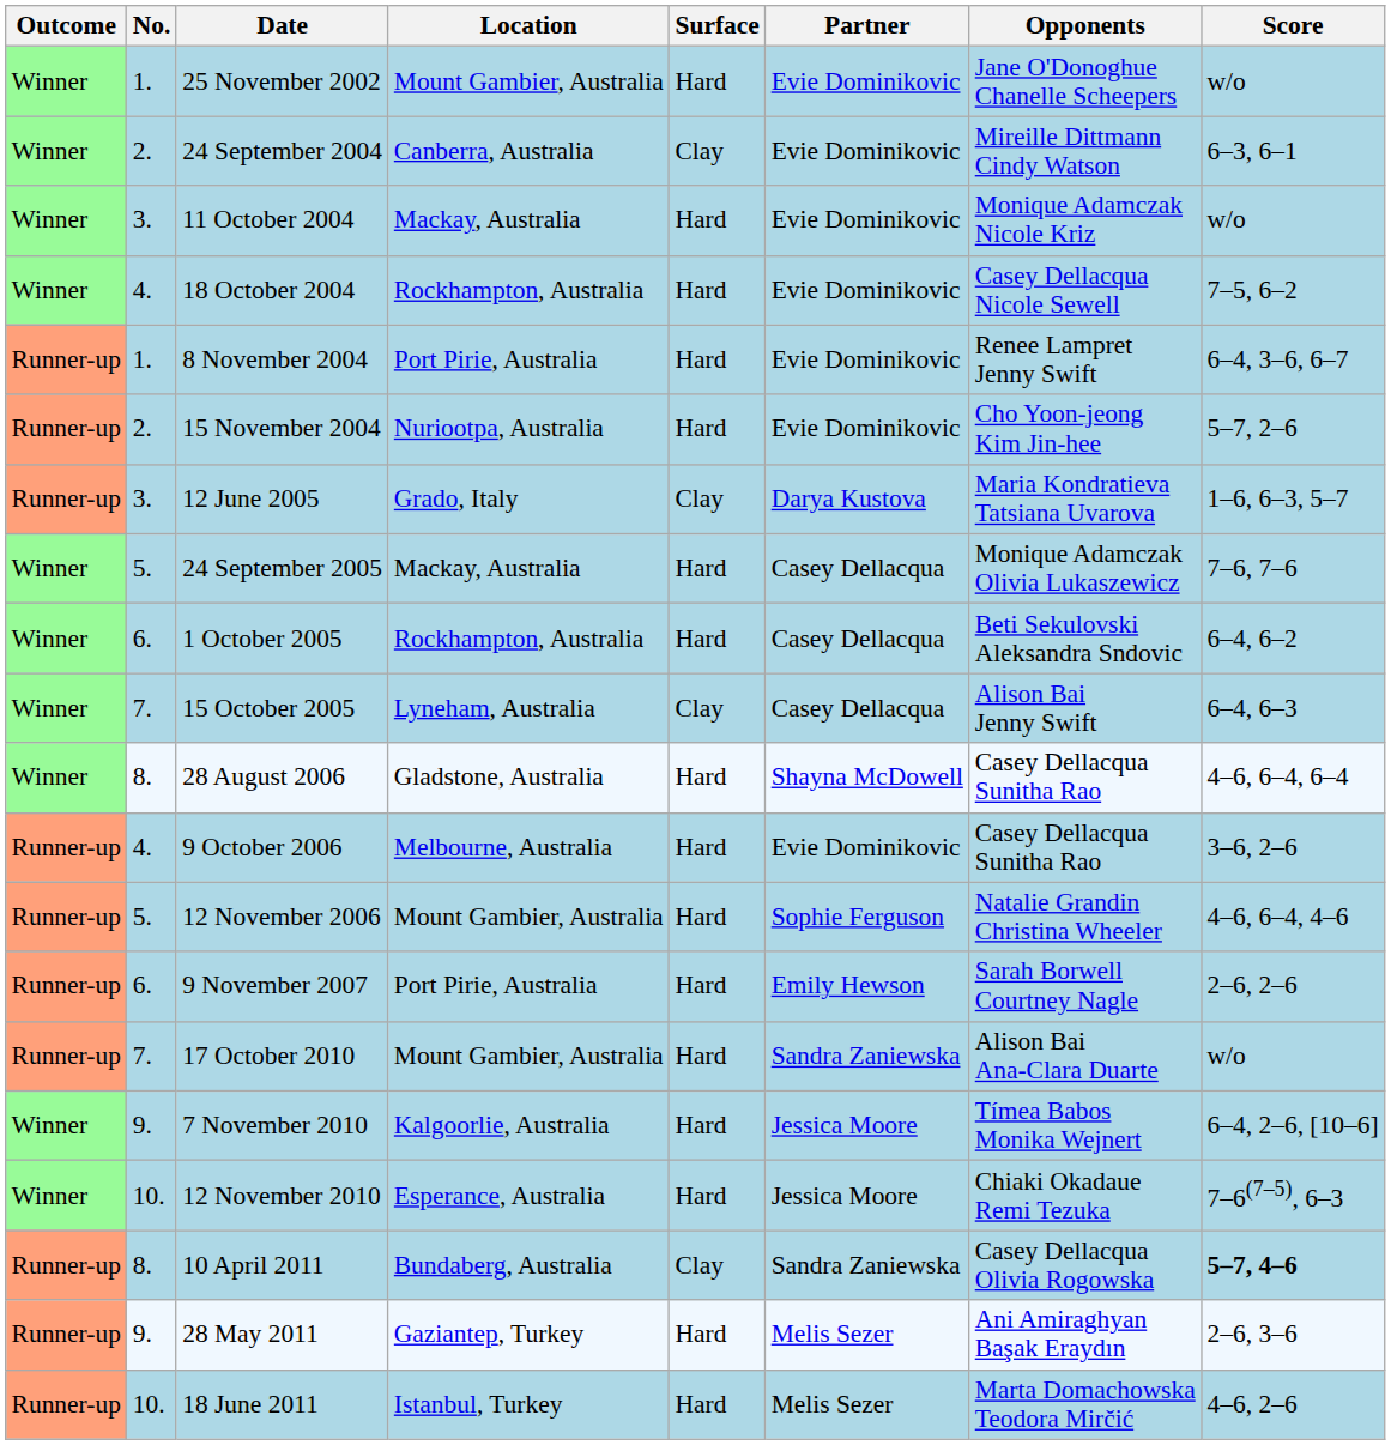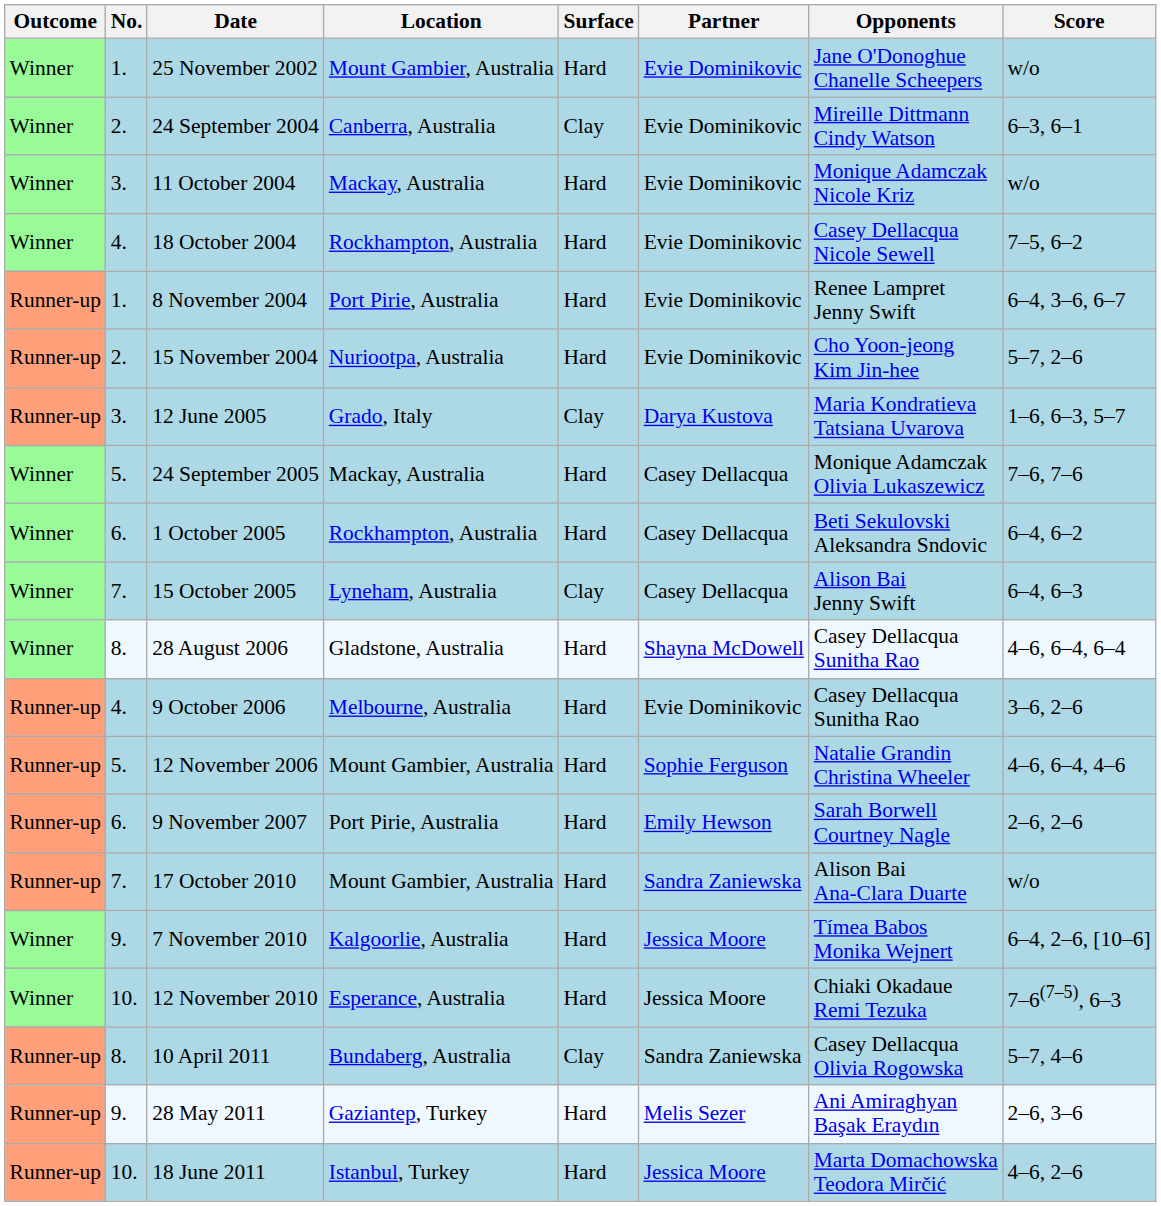10 April 2011 | Score: bold -> normal
18 June 2011 | Partner: Melis Sezer -> Jessica Moore
